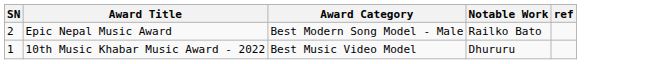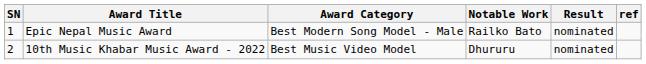+ column: Result | nominated | nominated
Epic Nepal Music Award | SN: 2 -> 1
10th Music Khabar Music Award - 2022 | SN: 1 -> 2
